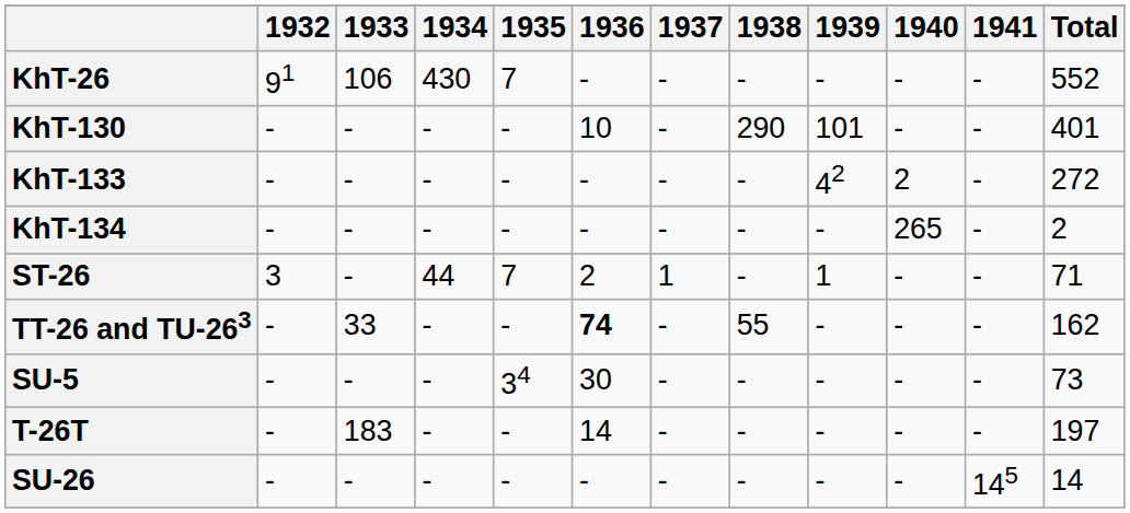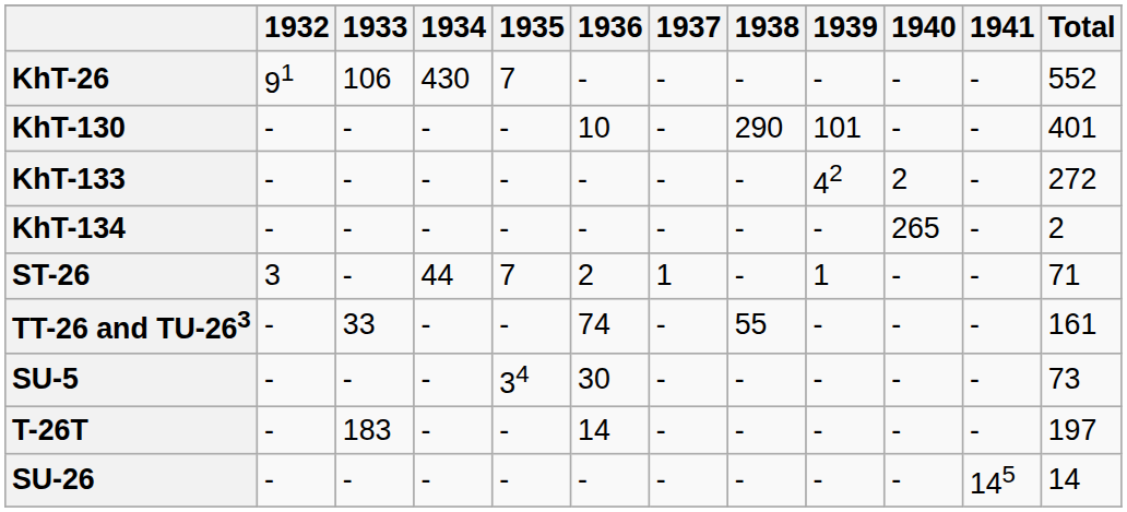TT-26 and TU-263 | 1936: bold -> normal
TT-26 and TU-263 | Total: 162 -> 161
